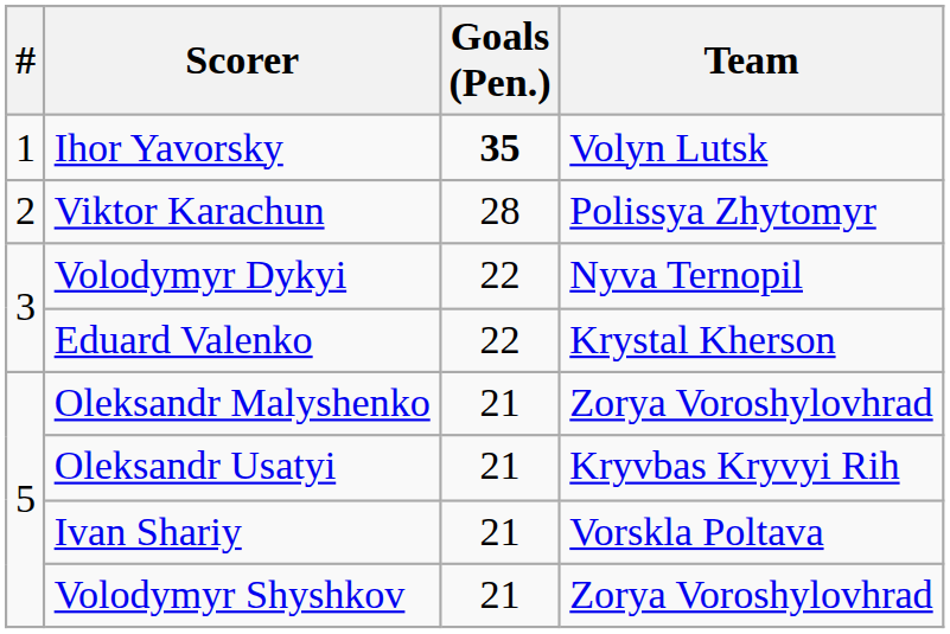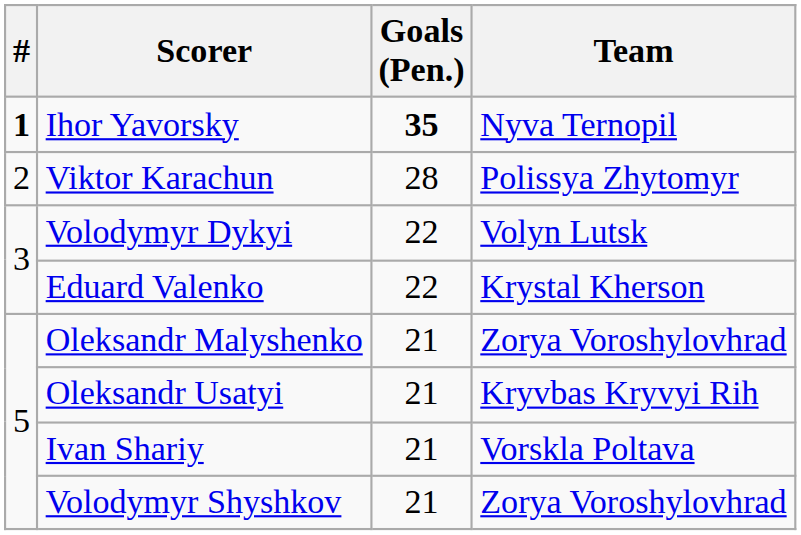Ihor Yavorsky | #: normal -> bold
Ihor Yavorsky | Team: Volyn Lutsk -> Nyva Ternopil
Volodymyr Dykyi | Team: Nyva Ternopil -> Volyn Lutsk
